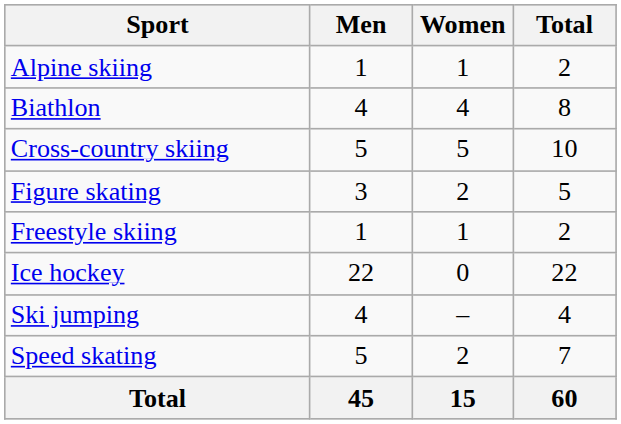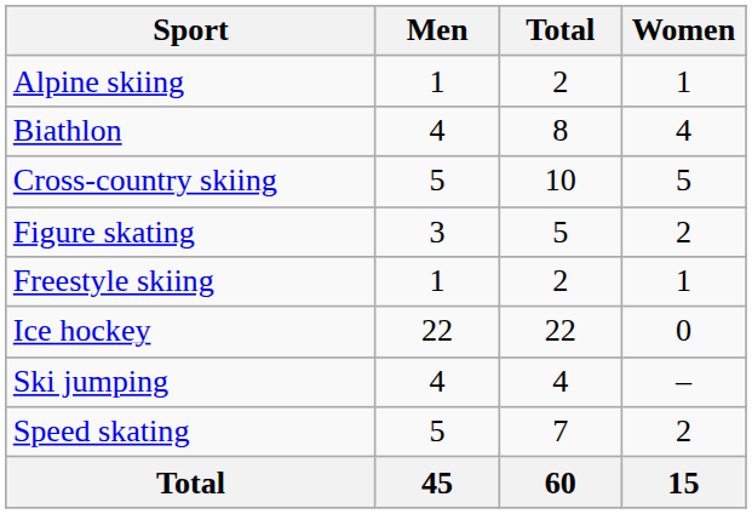columns swapped: Women <-> Total
